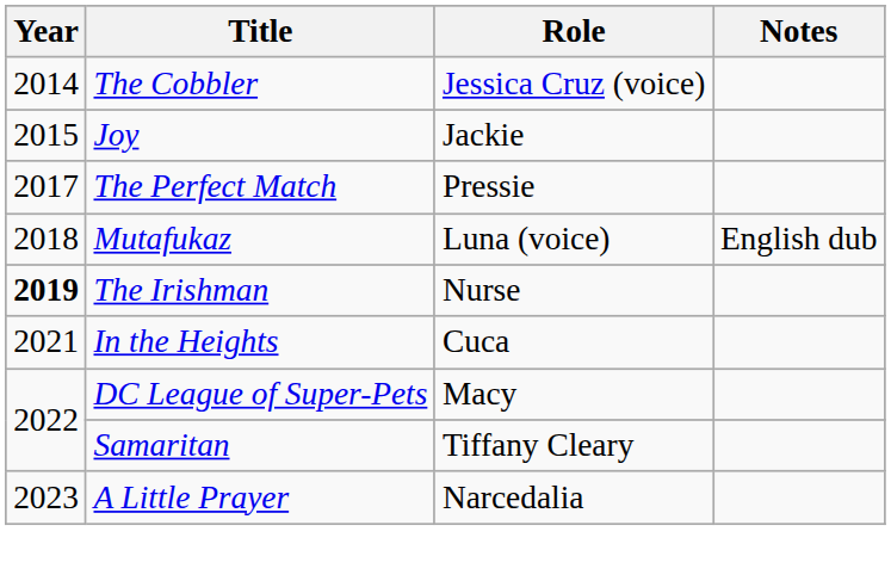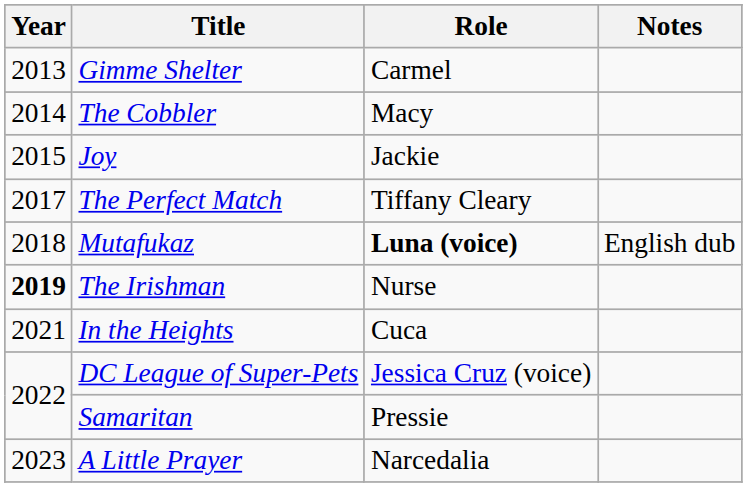+ row: 2013 | Gimme Shelter | Carmel
The Cobbler | Role: Jessica Cruz (voice) -> Macy
The Perfect Match | Role: Pressie -> Tiffany Cleary
Mutafukaz | Role: normal -> bold
DC League of Super-Pets | Role: Macy -> Jessica Cruz (voice)
Samaritan | Role: Tiffany Cleary -> Pressie
